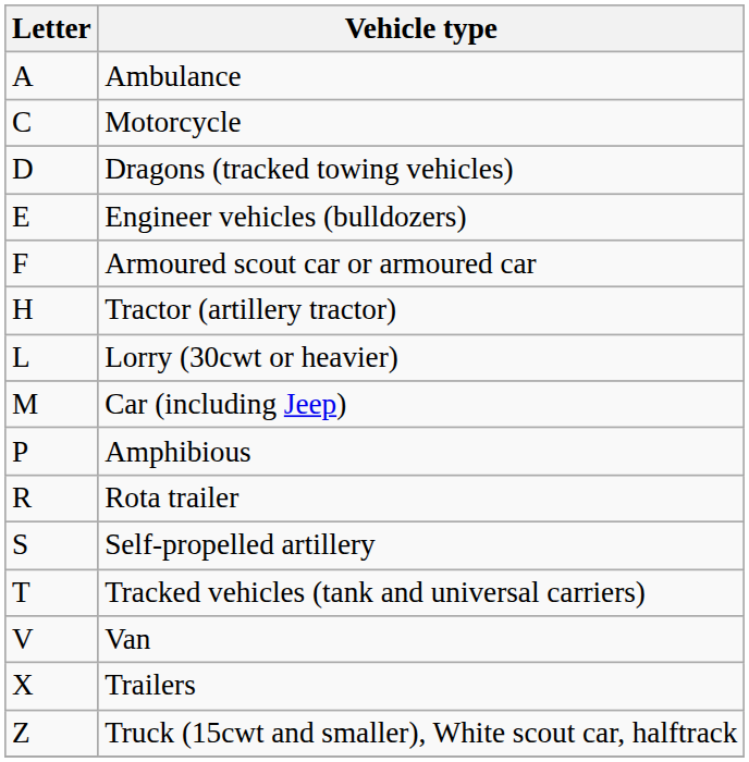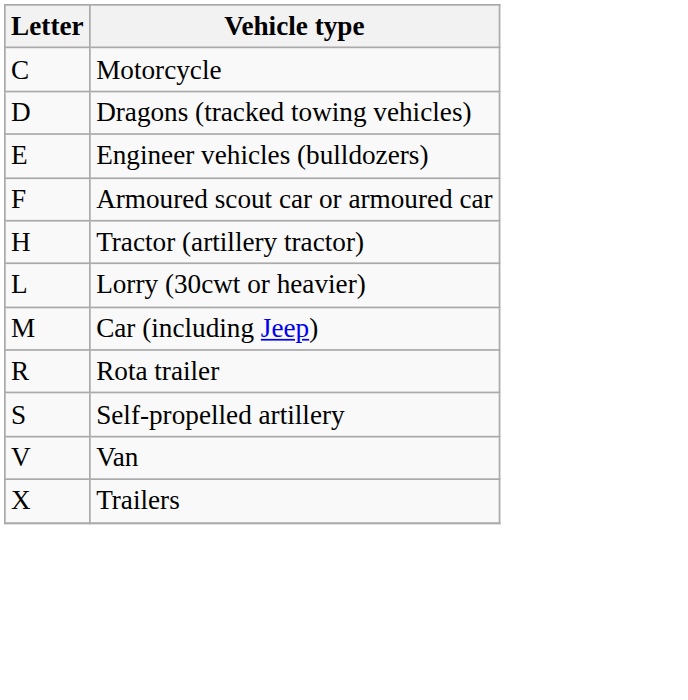- row: A | Ambulance
- row: P | Amphibious
- row: T | Tracked vehicles (tank and universal carriers)
- row: Z | Truck (15cwt and smaller), White scout car, halftrack
